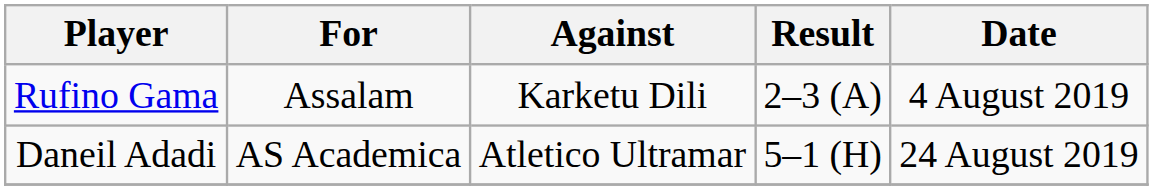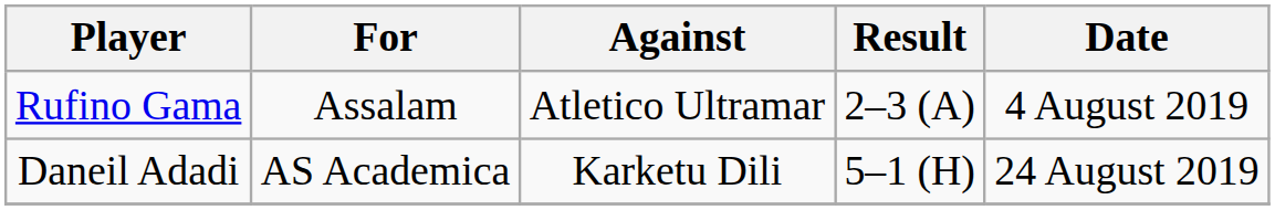Rufino Gama | Against: Karketu Dili -> Atletico Ultramar
Daneil Adadi | Against: Atletico Ultramar -> Karketu Dili
